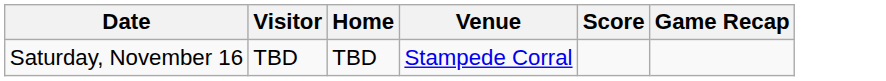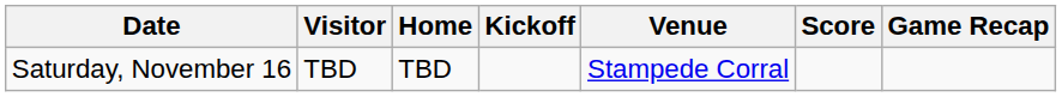+ column: Kickoff
